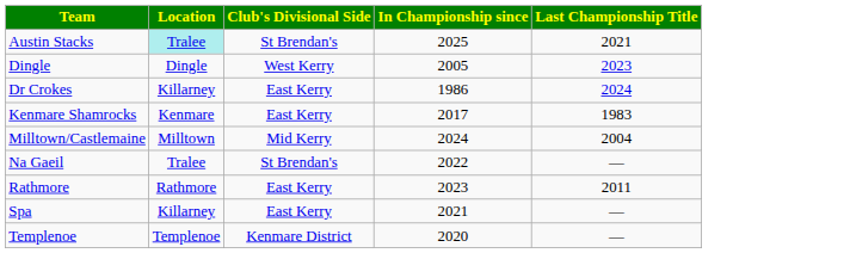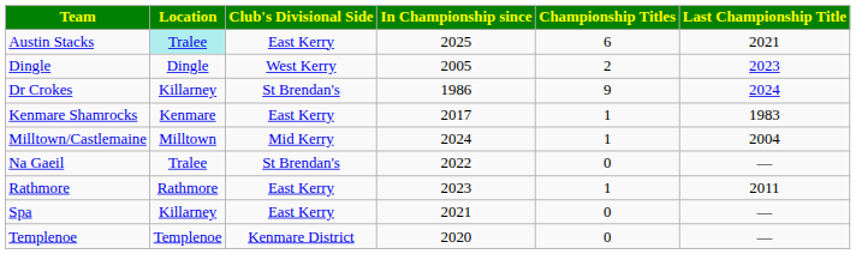+ column: Championship Titles | 6 | 2 | 9 | 1 | 1 | 0 | 1 | 0 | 0
Austin Stacks | Club's Divisional Side: St Brendan's -> East Kerry
Dr Crokes | Club's Divisional Side: East Kerry -> St Brendan's
